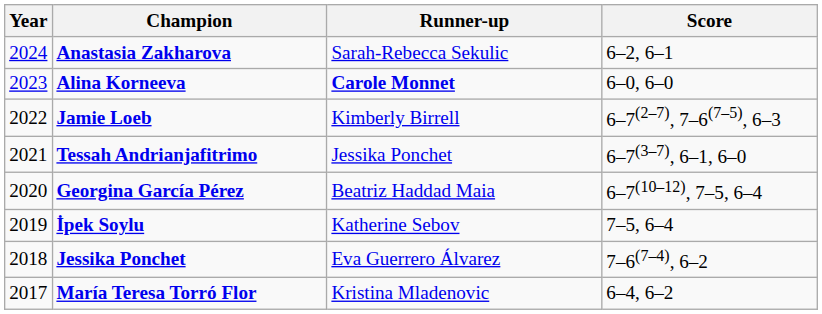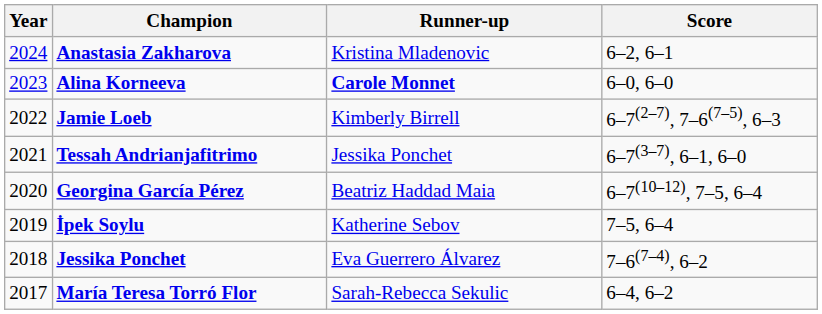Anastasia Zakharova | Runner-up: Sarah-Rebecca Sekulic -> Kristina Mladenovic
María Teresa Torró Flor | Runner-up: Kristina Mladenovic -> Sarah-Rebecca Sekulic
